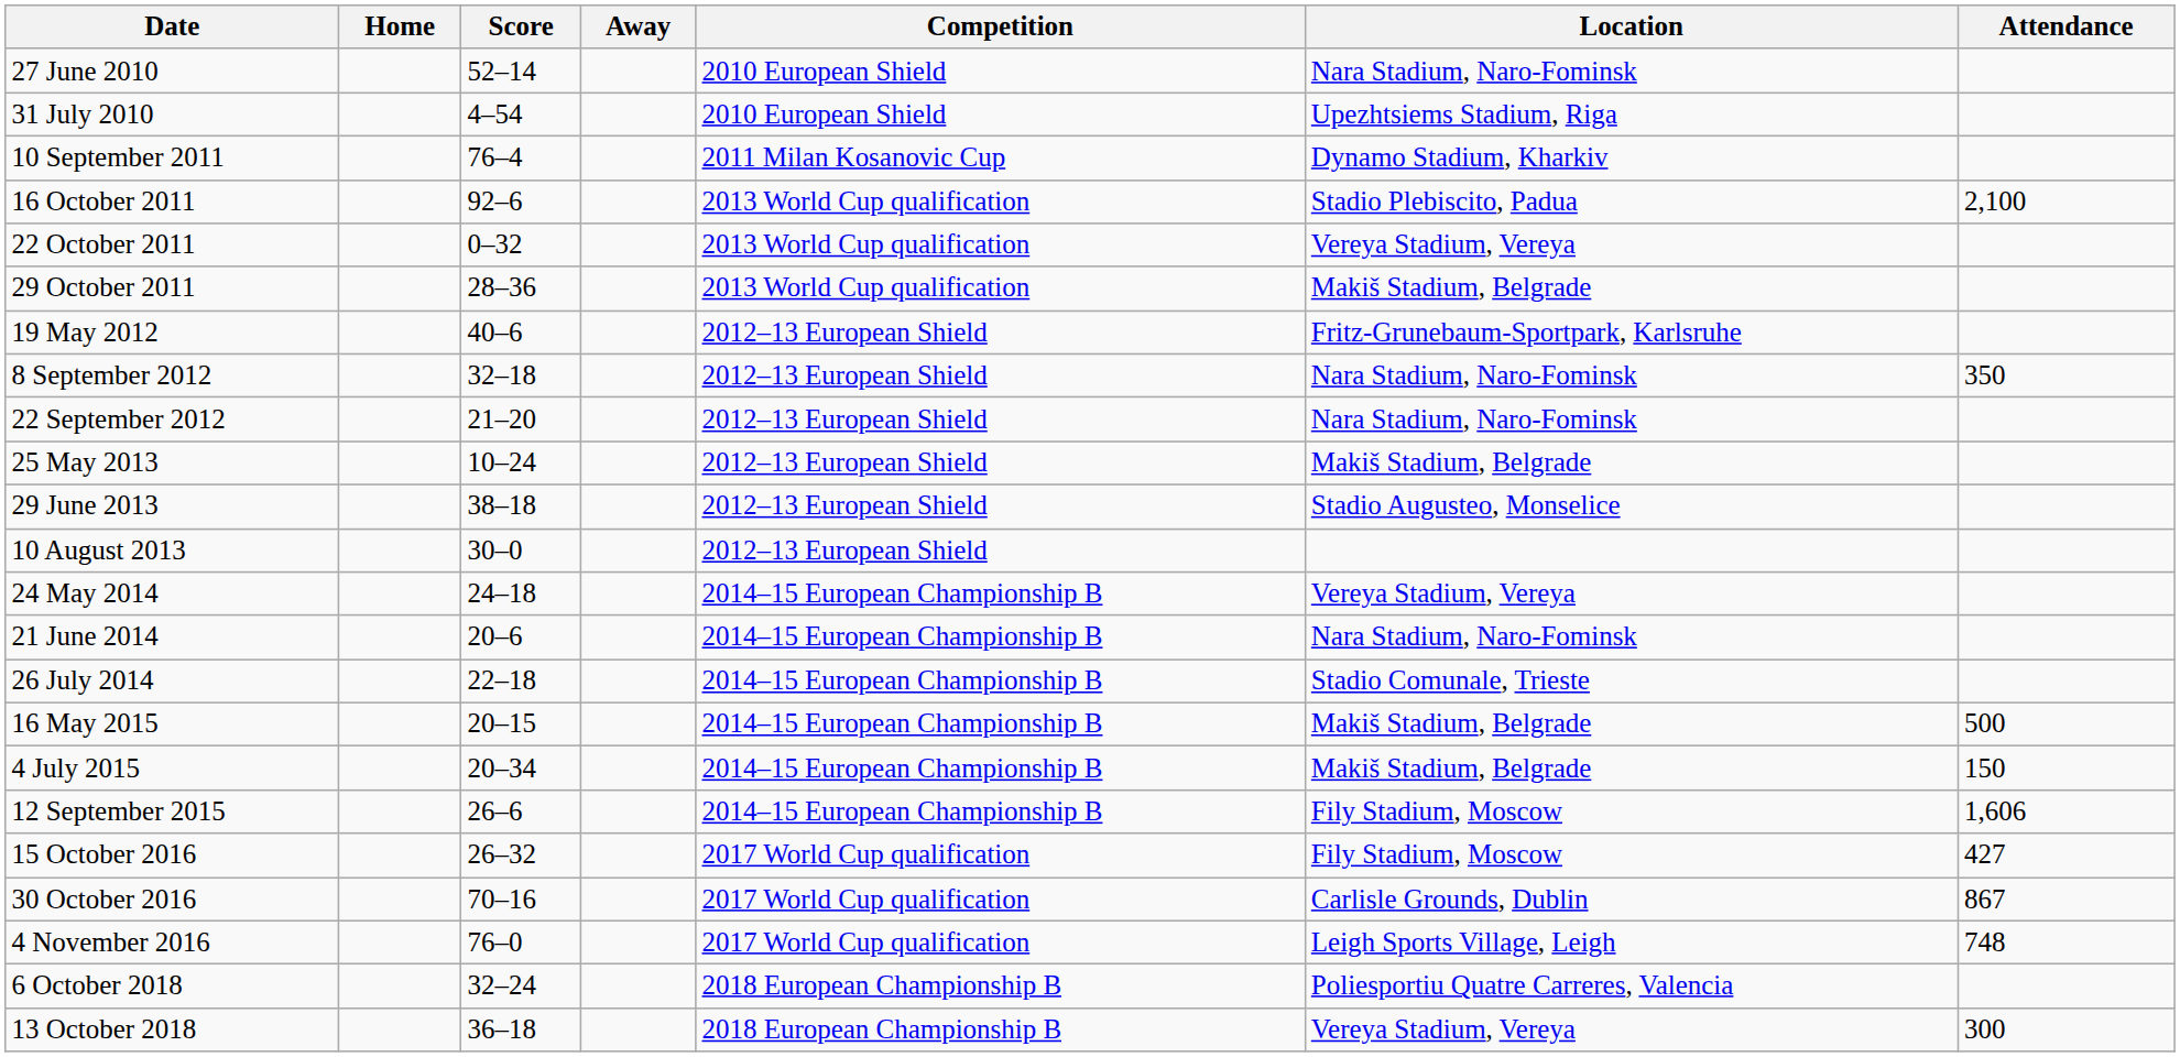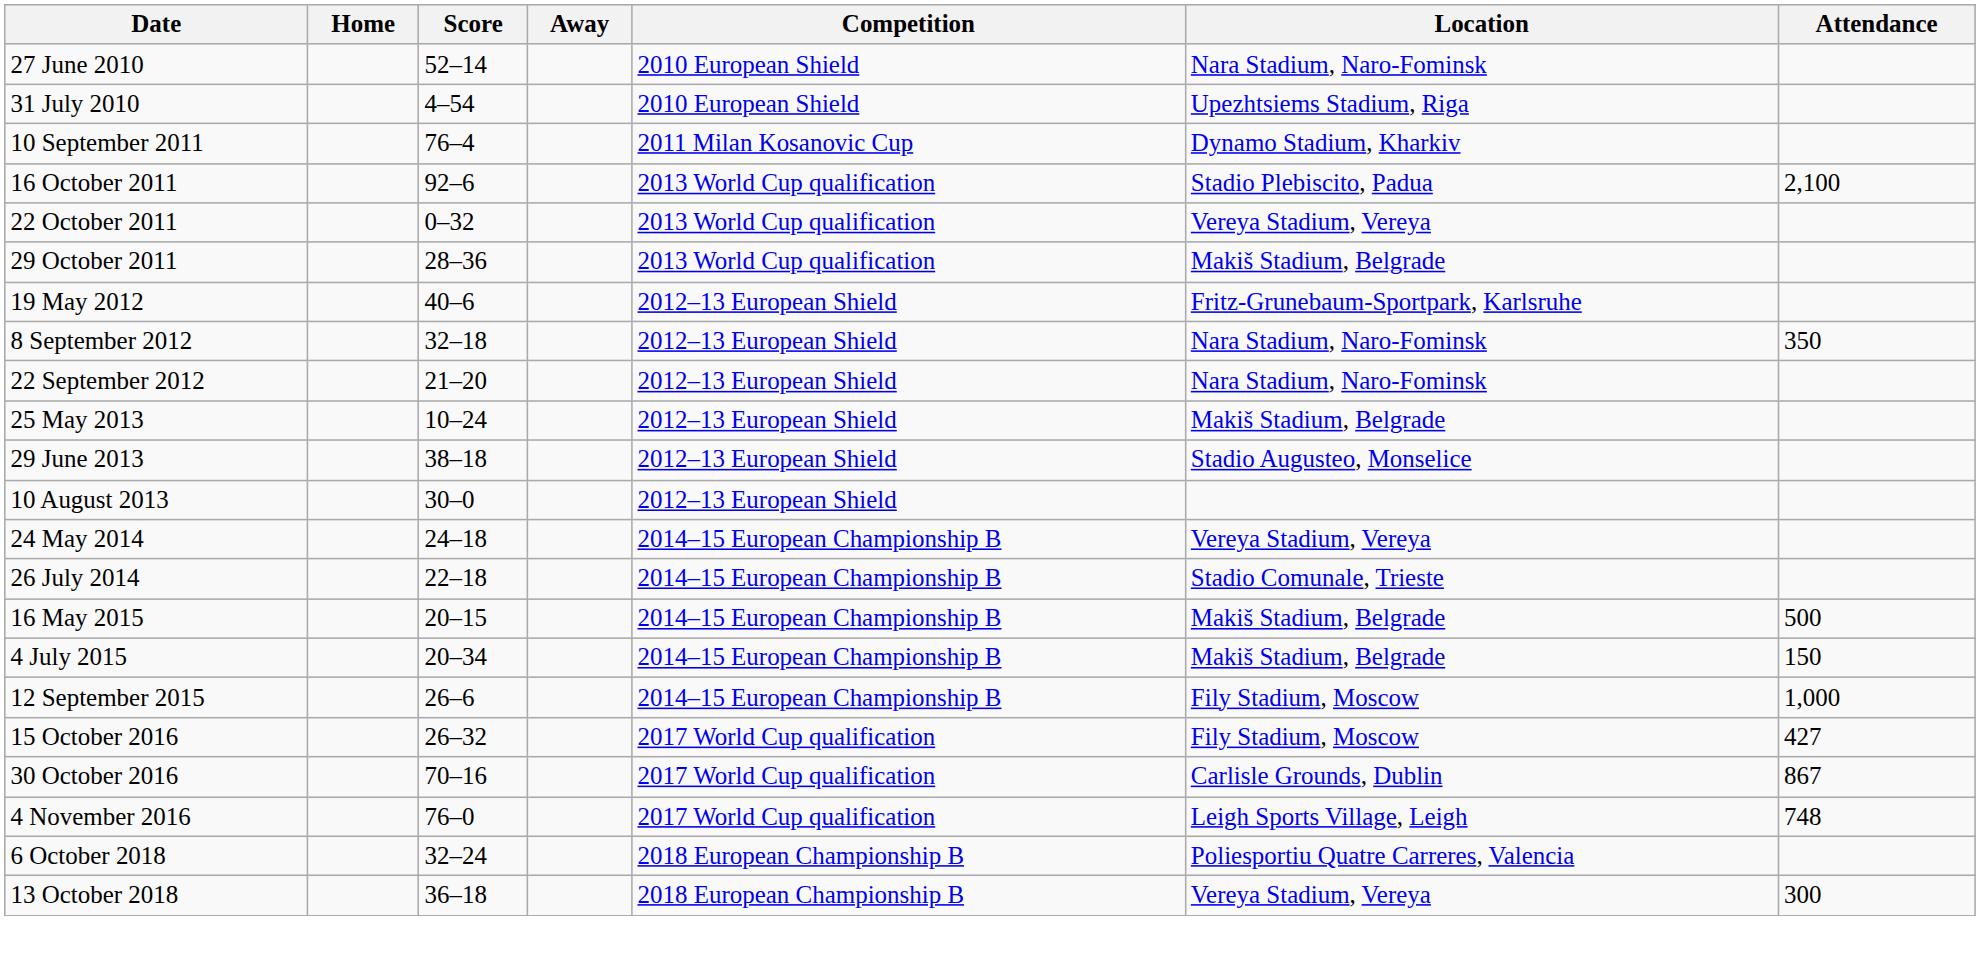- row: 21 June 2014 | 20–6 | 2014–15 European Championship B | Nara Stadium, Naro-Fominsk
12 September 2015 | Attendance: 1,606 -> 1,000
